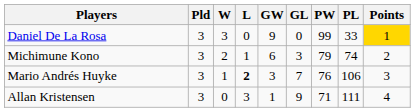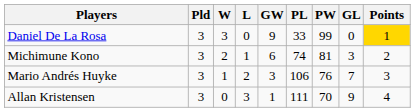columns swapped: GL <-> PL
Michimune Kono | PW: 79 -> 81
Mario Andrés Huyke | L: bold -> normal
Allan Kristensen | PW: 71 -> 70
